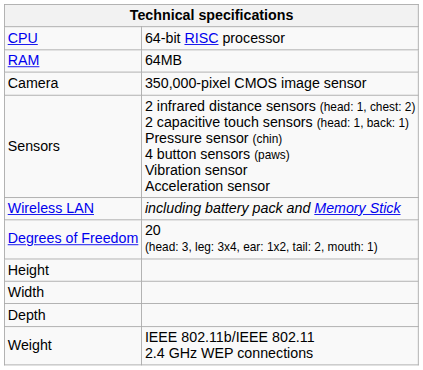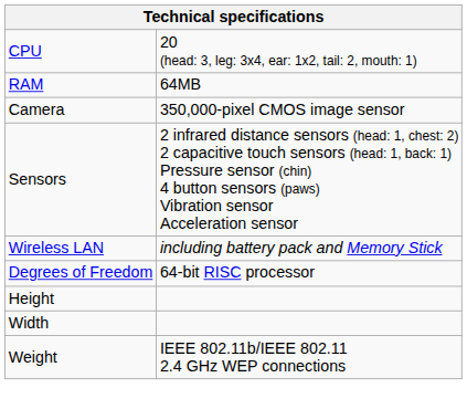CPU | column 2: 64-bit RISC processor -> 20 (head: 3, leg: 3x4, ear: 1x2, tail: 2, mouth: 1)
Degrees of Freedom | column 2: 20 (head: 3, leg: 3x4, ear: 1x2, tail: 2, mouth: 1) -> 64-bit RISC processor
- row: Depth
